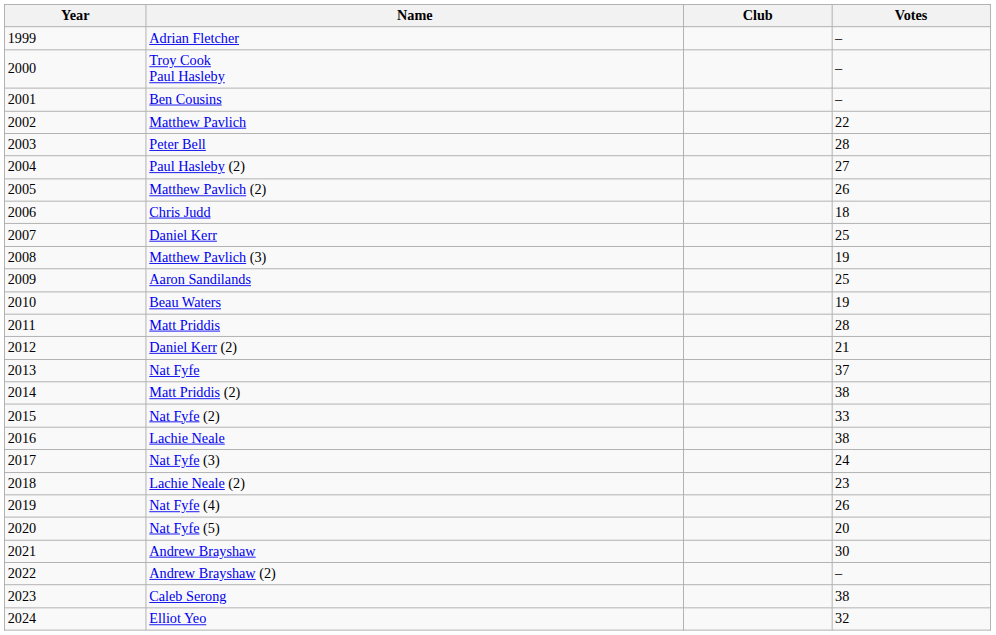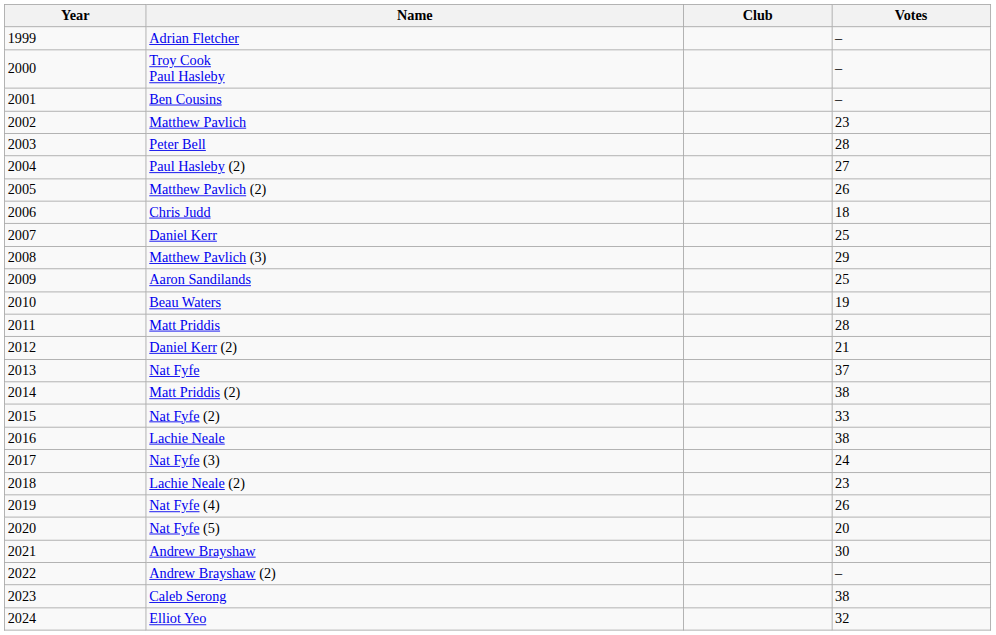Matthew Pavlich | Votes: 22 -> 23
Matthew Pavlich (3) | Votes: 19 -> 29
